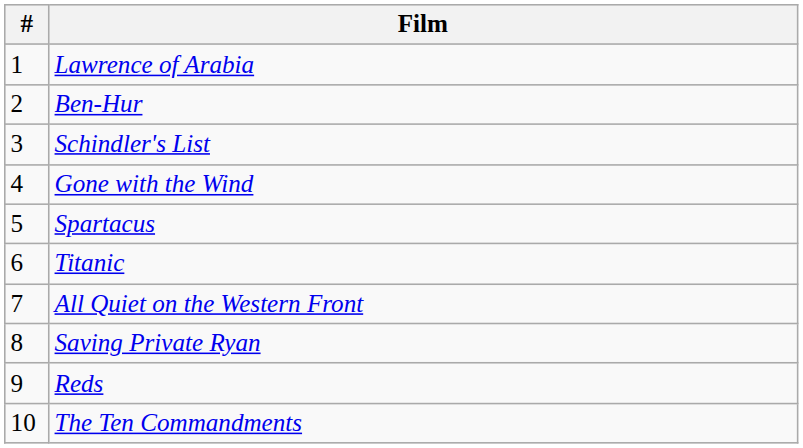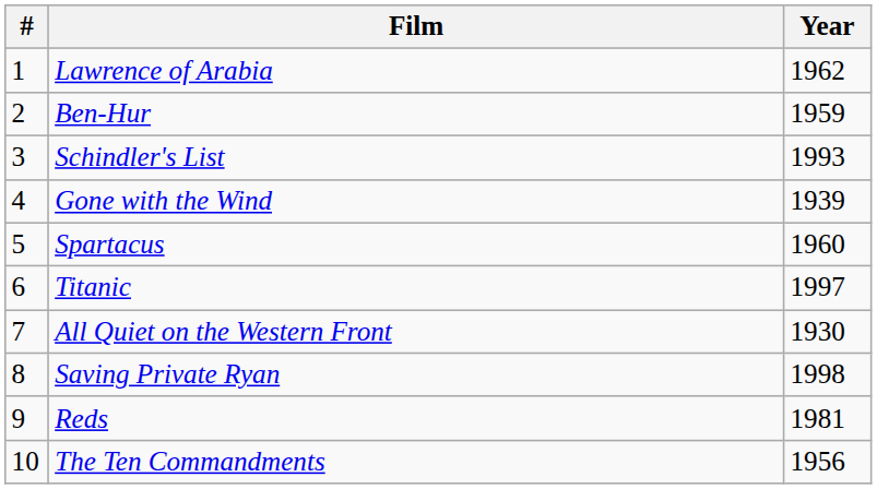+ column: Year | 1962 | 1959 | 1993 | 1939 | 1960 | 1997 | 1930 | 1998 | 1981 | 1956
